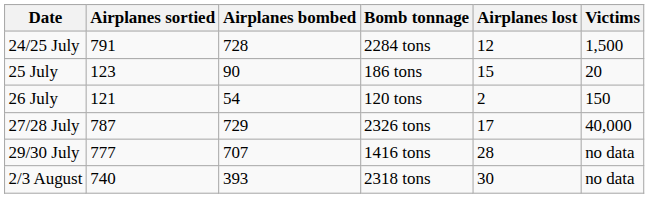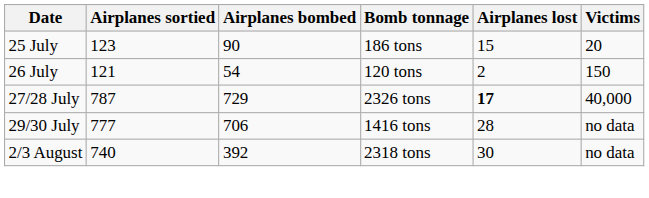- row: 24/25 July | 791 | 728 | 2284 tons | 12 | 1,500
27/28 July | Airplanes lost: normal -> bold
29/30 July | Airplanes bombed: 707 -> 706
2/3 August | Airplanes bombed: 393 -> 392
